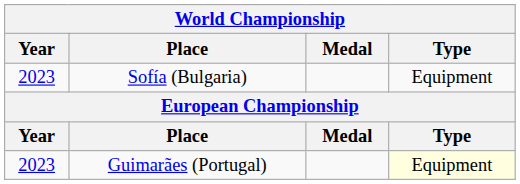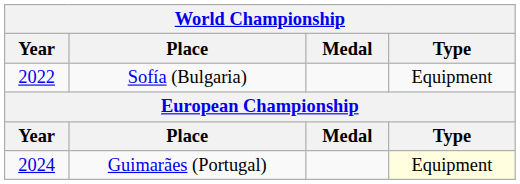Sofía (Bulgaria) | Year: 2023 -> 2022
Guimarães (Portugal) | Year: 2023 -> 2024
